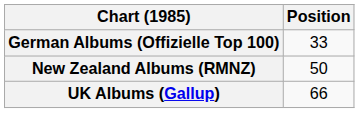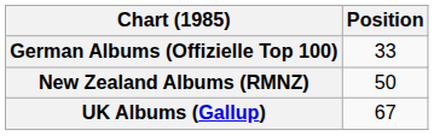UK Albums (Gallup) | Position: 66 -> 67
